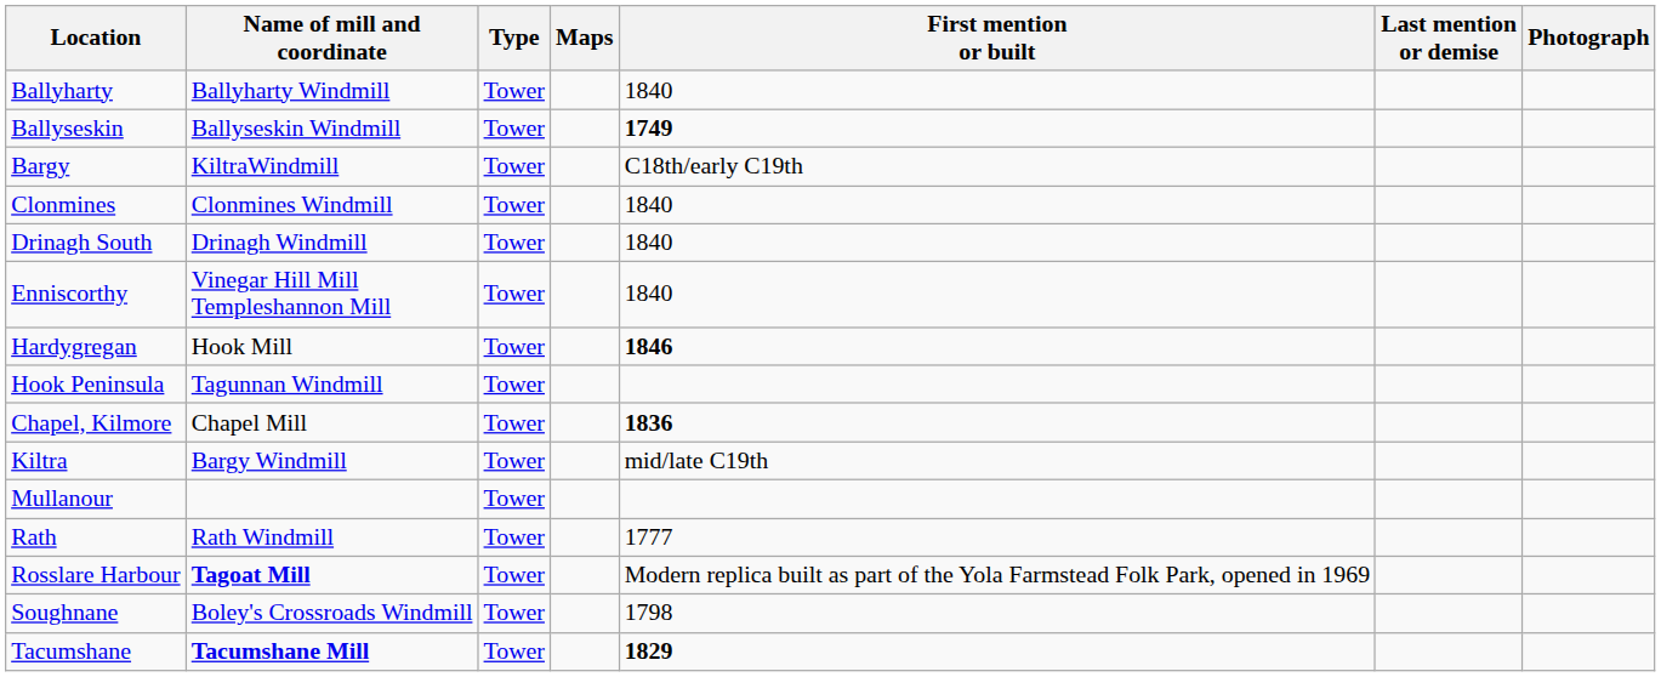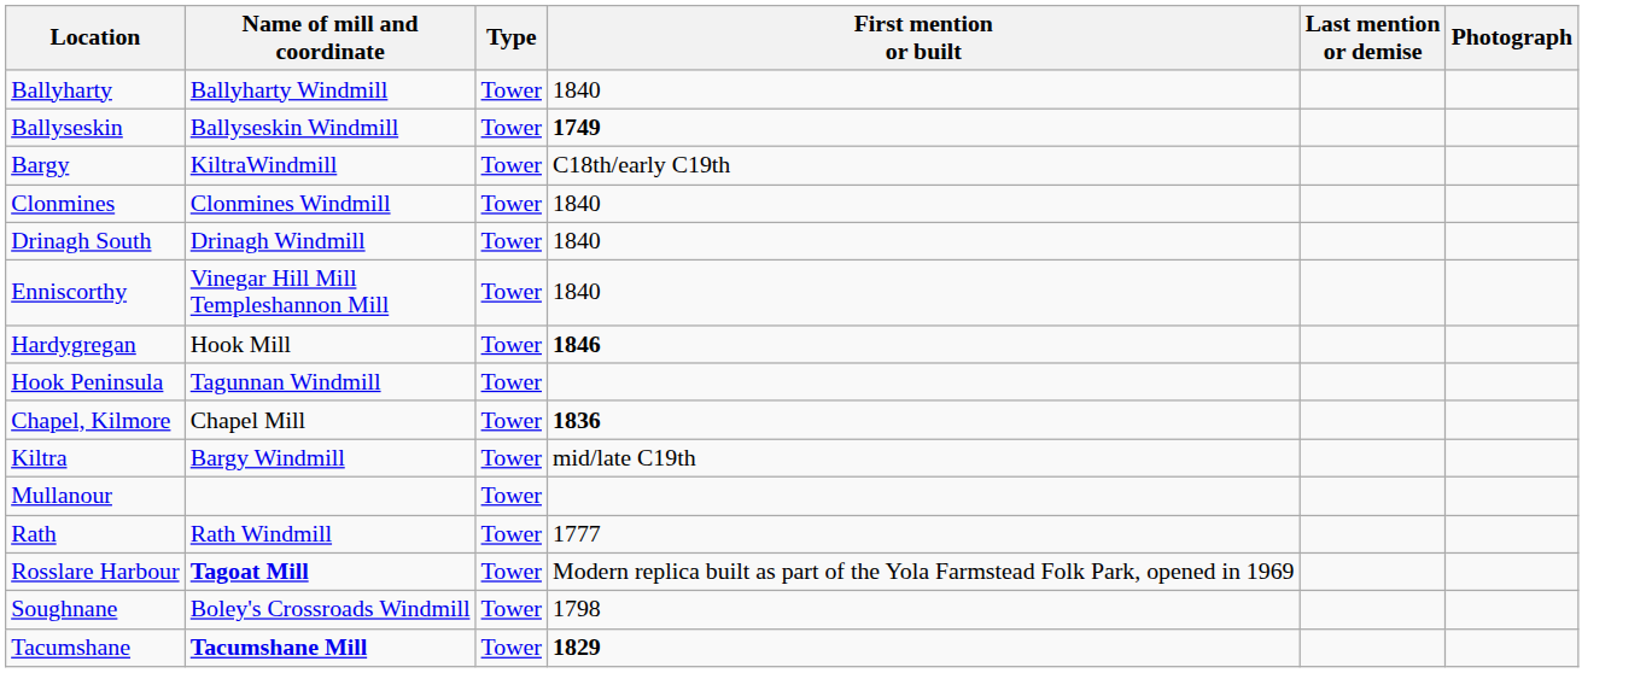- column: Maps
